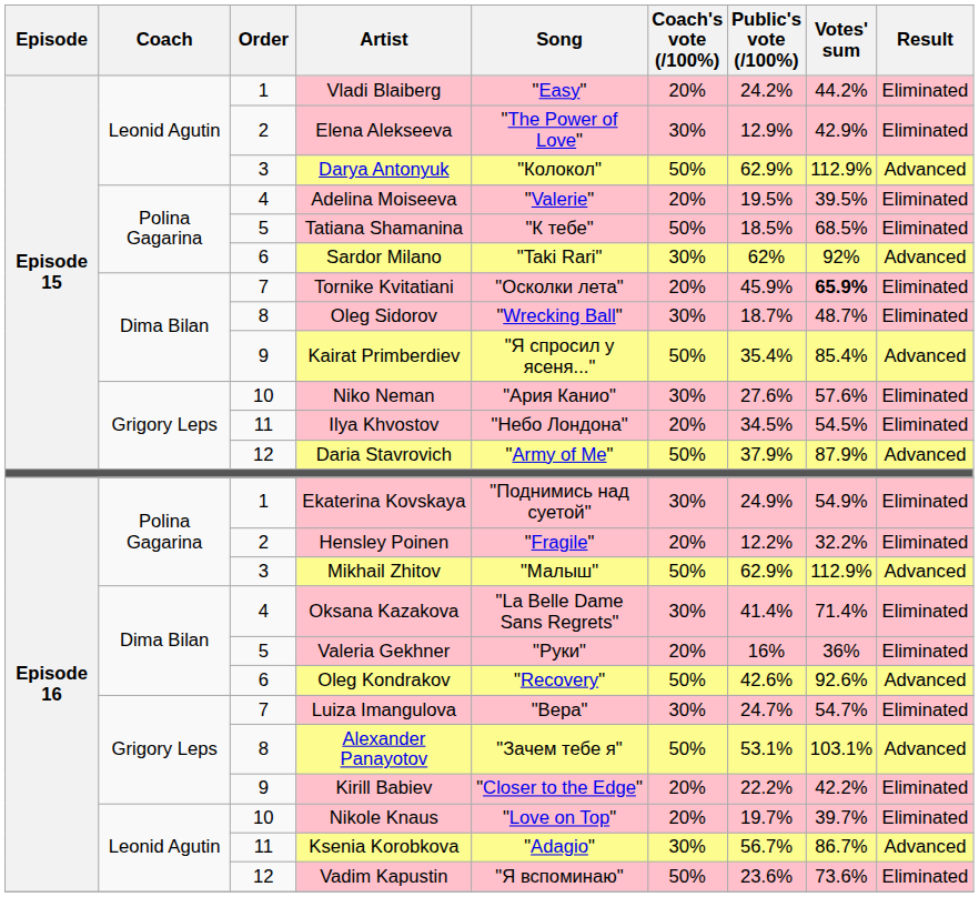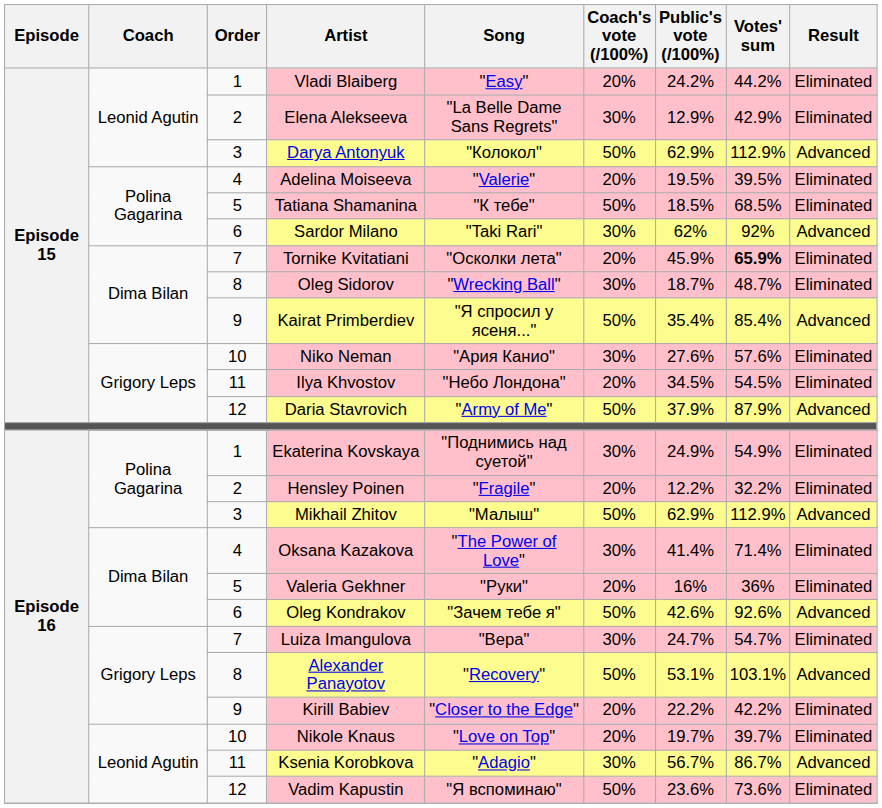Elena Alekseeva | Song: "The Power of Love" -> "La Belle Dame Sans Regrets"
Oksana Kazakova | Song: "La Belle Dame Sans Regrets" -> "The Power of Love"
Oleg Kondrakov | Song: "Recovery" -> "Зачем тебе я"
Alexander Panayotov | Song: "Зачем тебе я" -> "Recovery"
